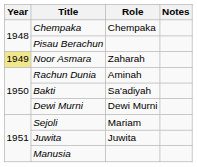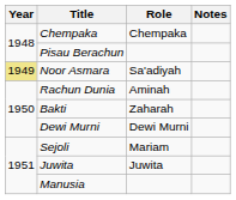Noor Asmara | Role: Zaharah -> Sa'adiyah
Bakti | Role: Sa'adiyah -> Zaharah
